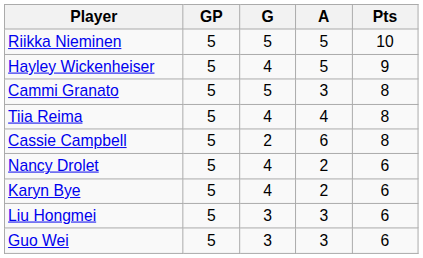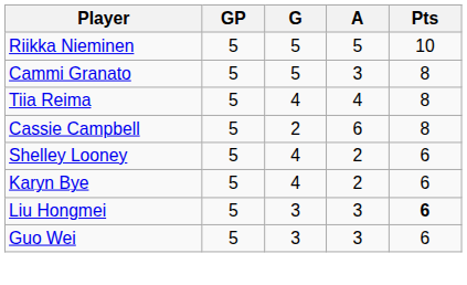- row: Hayley Wickenheiser | 5 | 4 | 5 | 9
- row: Nancy Drolet | 5 | 4 | 2 | 6
+ row: Shelley Looney | 5 | 4 | 2 | 6
Liu Hongmei | Pts: normal -> bold
